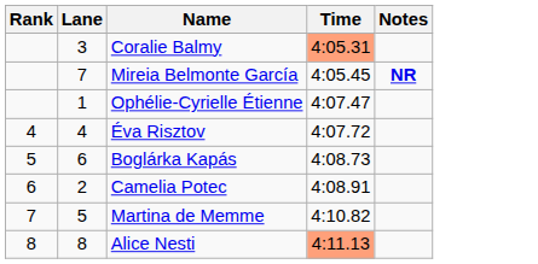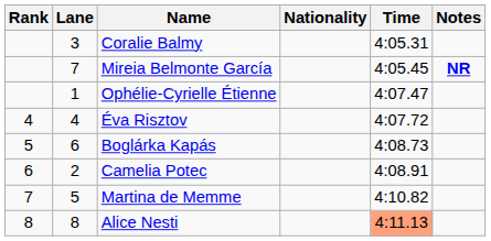+ column: Nationality
Coralie Balmy | Time: lightsalmon background -> no background
